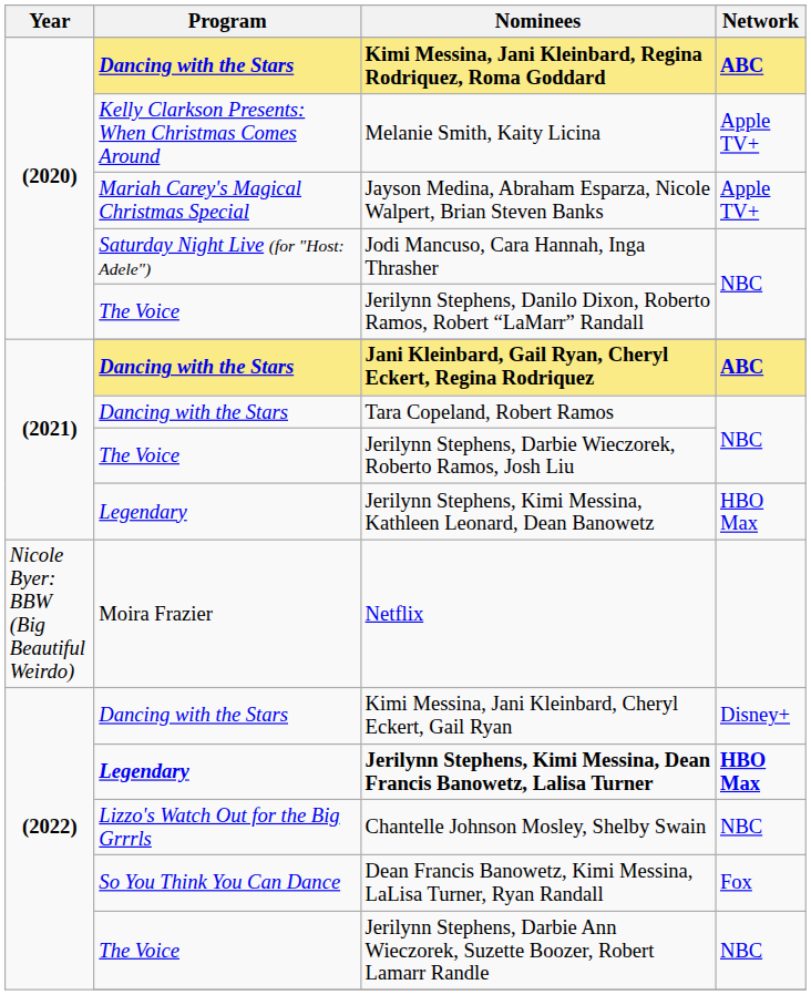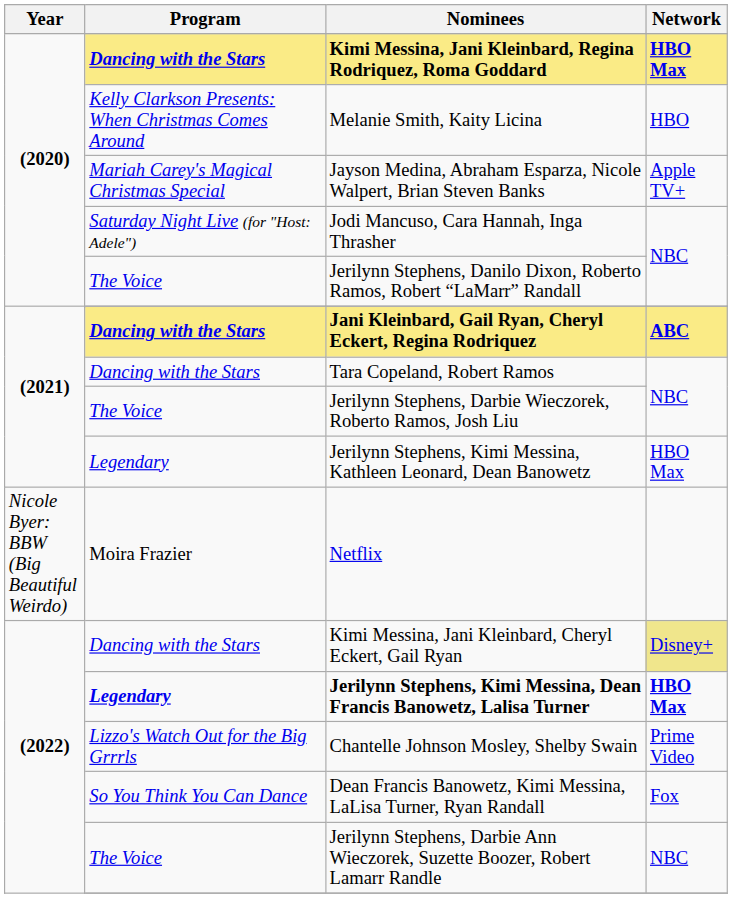Kimi Messina, Jani Kleinbard, Regina Rodriquez, Roma Goddard | Network: ABC -> HBO Max
Melanie Smith, Kaity Licina | Network: Apple TV+ -> HBO
Kimi Messina, Jani Kleinbard, Cheryl Eckert, Gail Ryan | Network: no background -> khaki background
Chantelle Johnson Mosley, Shelby Swain | Network: NBC -> Prime Video
